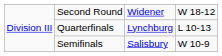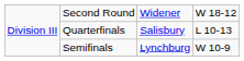Quarterfinals | column 3: Lynchburg -> Salisbury
Semifinals | column 3: Salisbury -> Lynchburg
